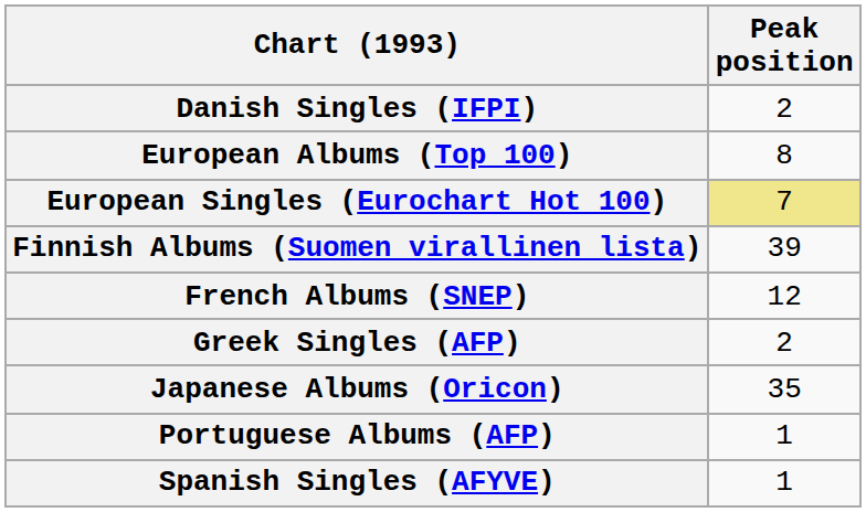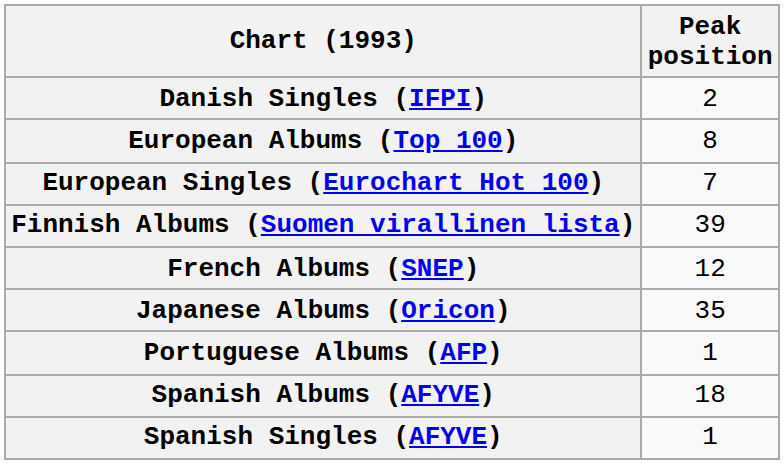European Singles (Eurochart Hot 100) | Peak position: khaki background -> no background
- row: Greek Singles (AFP) | 2
+ row: Spanish Albums (AFYVE) | 18
